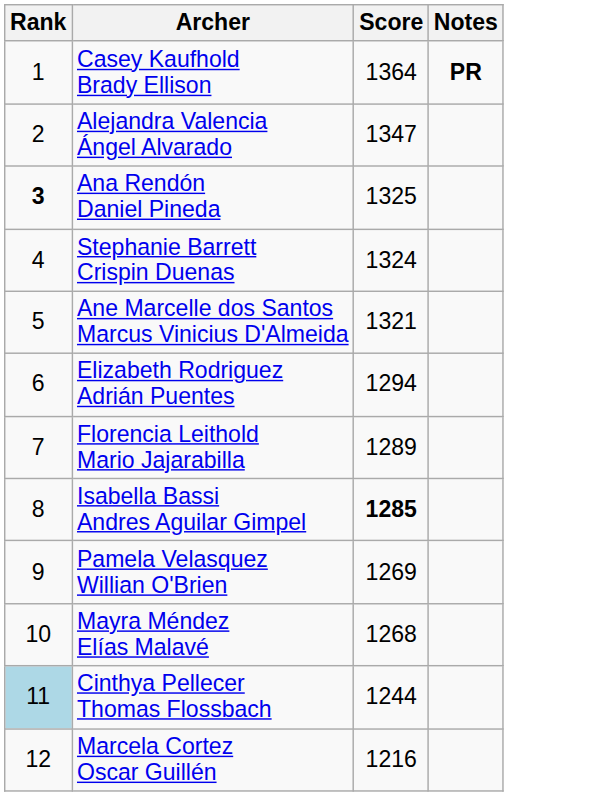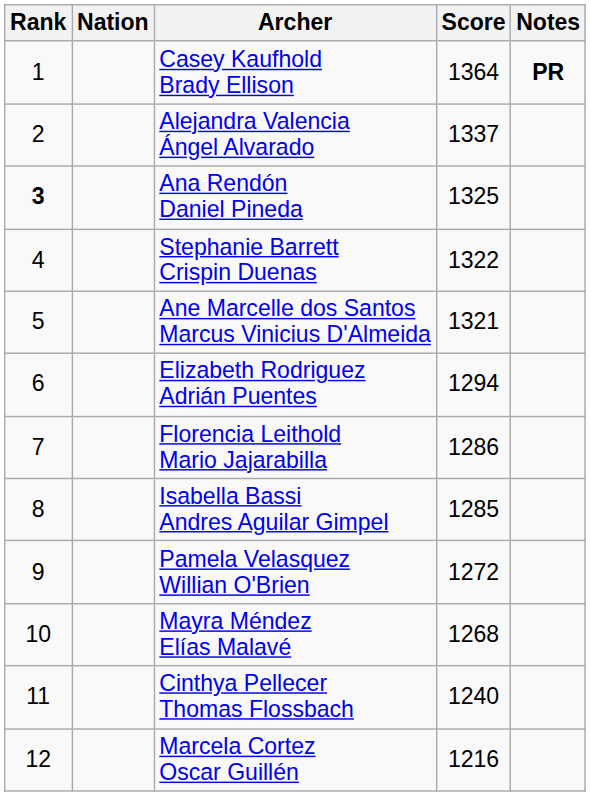+ column: Nation
Alejandra Valencia Ángel Alvarado | Score: 1347 -> 1337
Stephanie Barrett Crispin Duenas | Score: 1324 -> 1322
Florencia Leithold Mario Jajarabilla | Score: 1289 -> 1286
Isabella Bassi Andres Aguilar Gimpel | Score: bold -> normal
Pamela Velasquez Willian O'Brien | Score: 1269 -> 1272
Cinthya Pellecer Thomas Flossbach | Rank: lightblue background -> no background
Cinthya Pellecer Thomas Flossbach | Score: 1244 -> 1240
